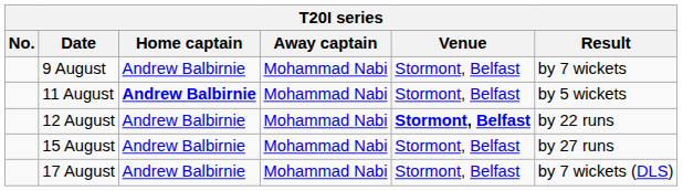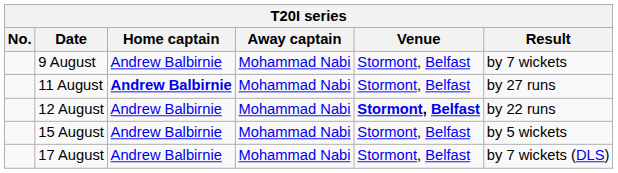11 August | Result: by 5 wickets -> by 27 runs
15 August | Result: by 27 runs -> by 5 wickets
